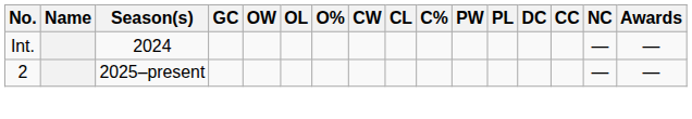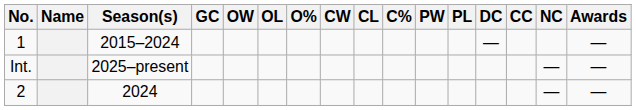+ row: 1 | 2015–2024 | — | —
Int. | Season(s): 2024 -> 2025–present
2 | Season(s): 2025–present -> 2024
